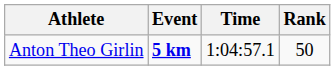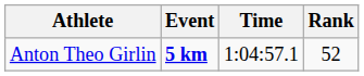Anton Theo Girlin | Rank: 50 -> 52
